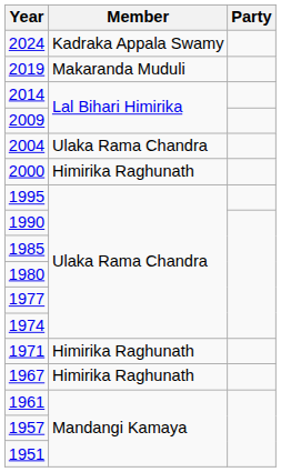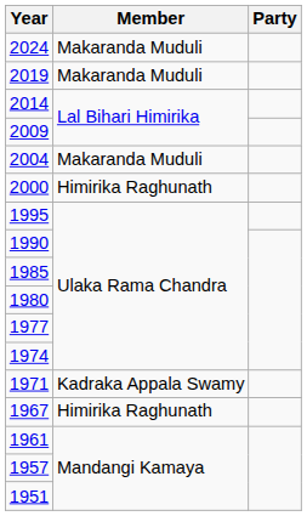2024 | Member: Kadraka Appala Swamy -> Makaranda Muduli
2004 | Member: Ulaka Rama Chandra -> Makaranda Muduli
1971 | Member: Himirika Raghunath -> Kadraka Appala Swamy
